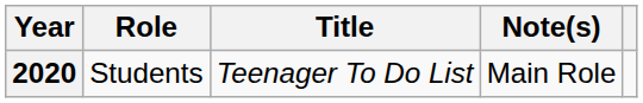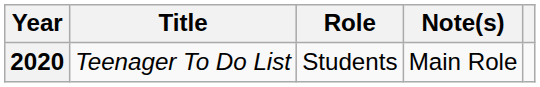columns swapped: Title <-> Role
